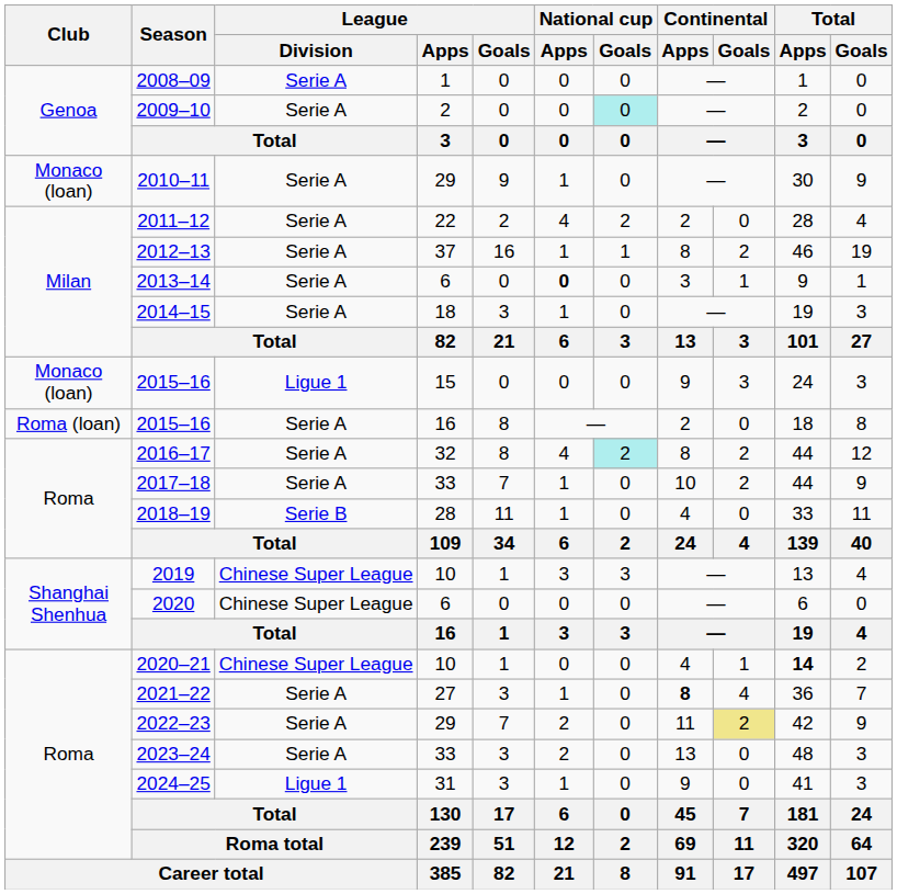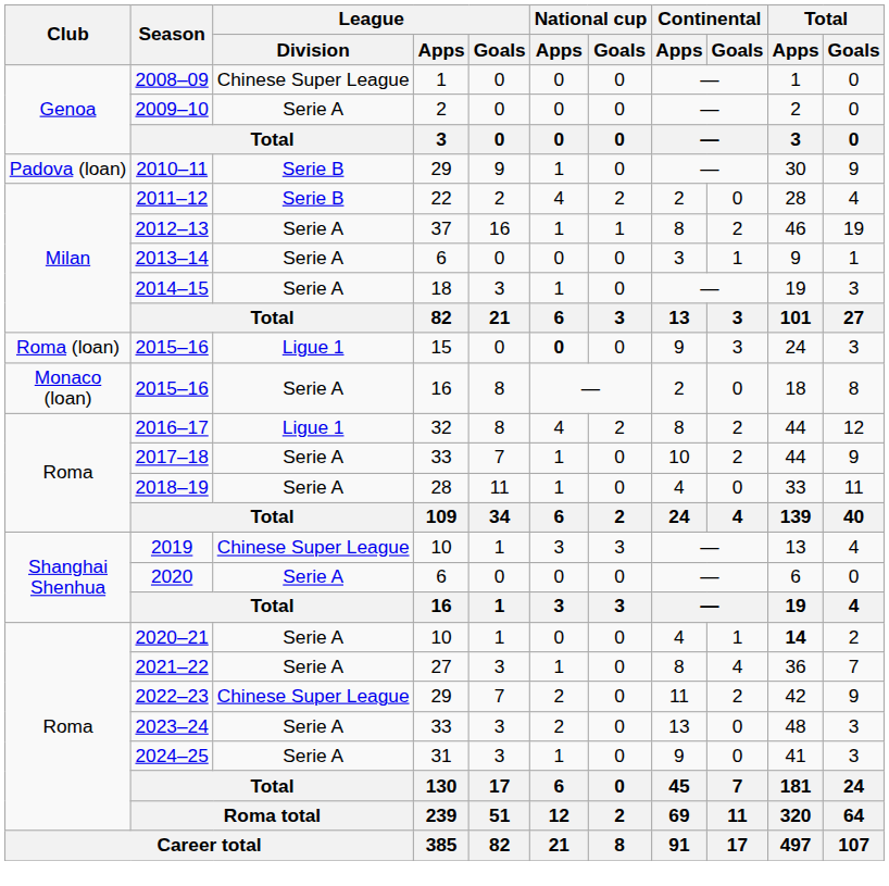2008–09 | League / Division: Serie A -> Chinese Super League
2009–10 | National cup / Goals: paleturquoise background -> no background
2010–11 | Club: Monaco (loan) -> Padova (loan)
2010–11 | League / Division: Serie A -> Serie B
2011–12 | League / Division: Serie A -> Serie B
2013–14 | National cup / Apps: bold -> normal
2015–16 / 15 | Club: Monaco (loan) -> Roma (loan)
2015–16 / 15 | National cup / Apps: normal -> bold
2015–16 / 16 | Club: Roma (loan) -> Monaco (loan)
2016–17 | League / Division: Serie A -> Ligue 1
2016–17 | National cup / Goals: paleturquoise background -> no background
2018–19 | League / Division: Serie B -> Serie A
2020 | League / Division: Chinese Super League -> Serie A
2020–21 | League / Division: Chinese Super League -> Serie A
2021–22 | Continental / Apps: bold -> normal
2022–23 | League / Division: Serie A -> Chinese Super League
2022–23 | Continental / Goals: khaki background -> no background
2024–25 | League / Division: Ligue 1 -> Serie A
